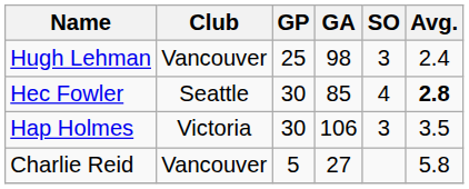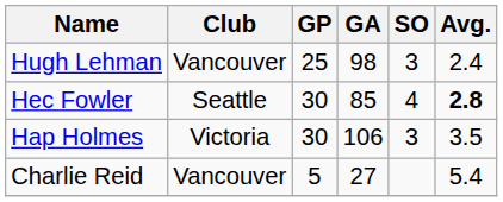Charlie Reid | Avg.: 5.8 -> 5.4
